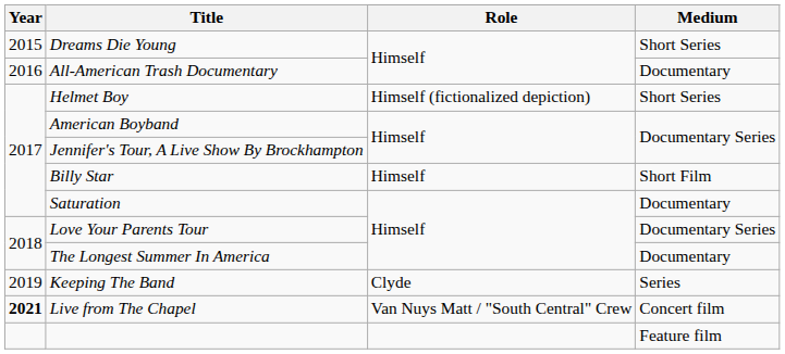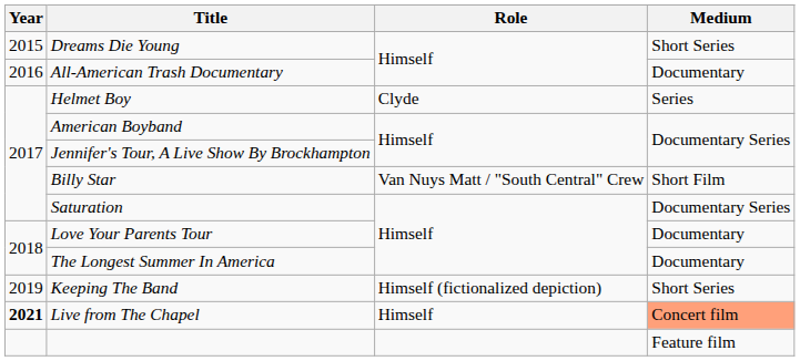Helmet Boy | Role: Himself (fictionalized depiction) -> Clyde
Helmet Boy | Medium: Short Series -> Series
Billy Star | Role: Himself -> Van Nuys Matt / "South Central" Crew
Saturation | Medium: Documentary -> Documentary Series
Love Your Parents Tour | Medium: Documentary Series -> Documentary
Keeping The Band | Role: Clyde -> Himself (fictionalized depiction)
Keeping The Band | Medium: Series -> Short Series
Live from The Chapel | Role: Van Nuys Matt / "South Central" Crew -> Himself
Live from The Chapel | Medium: no background -> lightsalmon background
